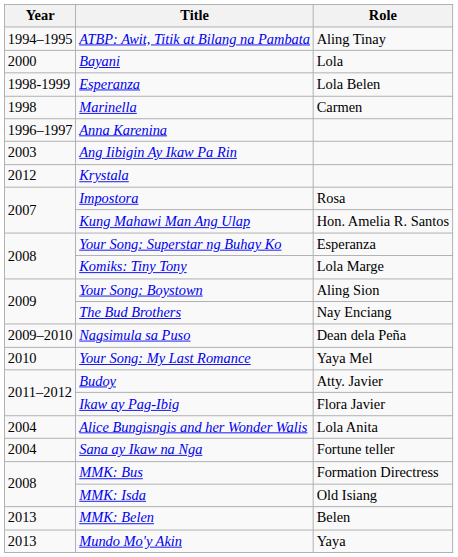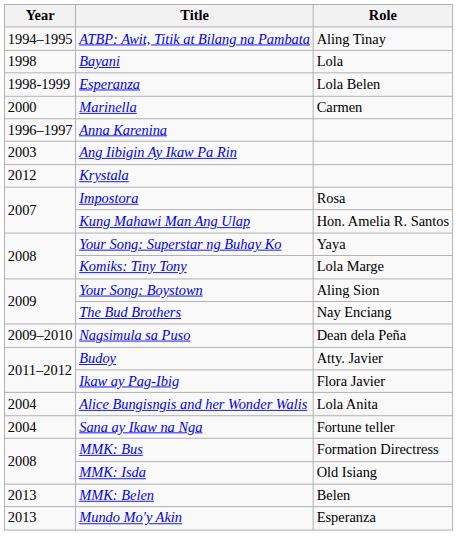Bayani | Year: 2000 -> 1998
Marinella | Year: 1998 -> 2000
Your Song: Superstar ng Buhay Ko | Role: Esperanza -> Yaya
- row: 2010 | Your Song: My Last Romance | Yaya Mel
Mundo Mo'y Akin | Role: Yaya -> Esperanza
